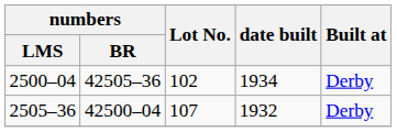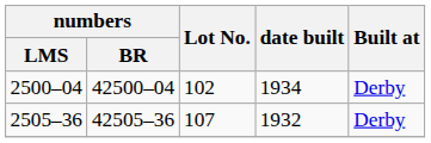2500–04 | numbers / BR: 42505–36 -> 42500–04
2505–36 | numbers / BR: 42500–04 -> 42505–36
